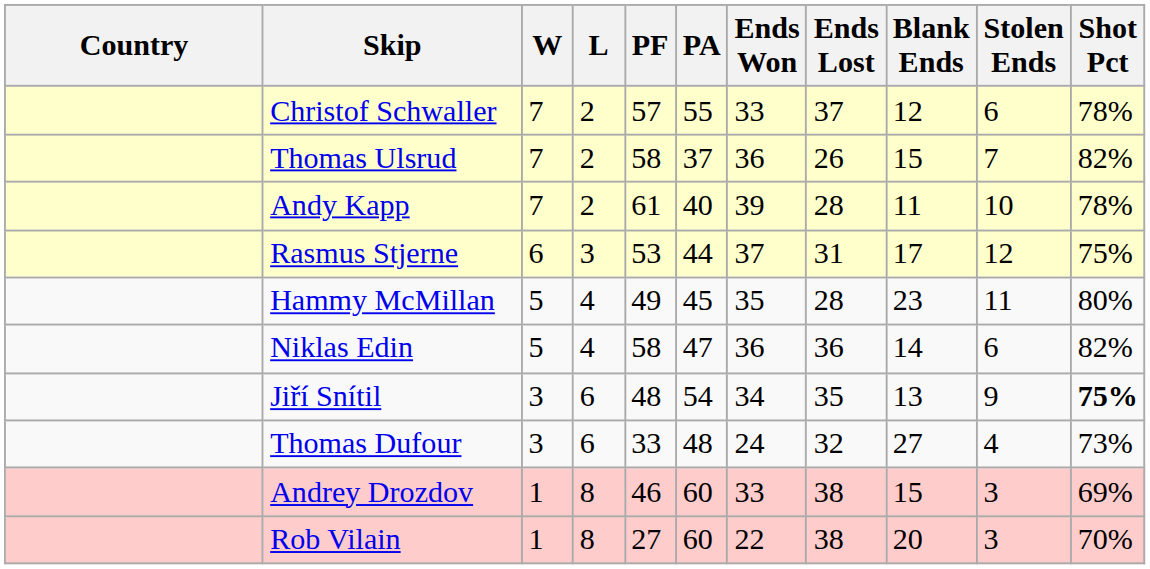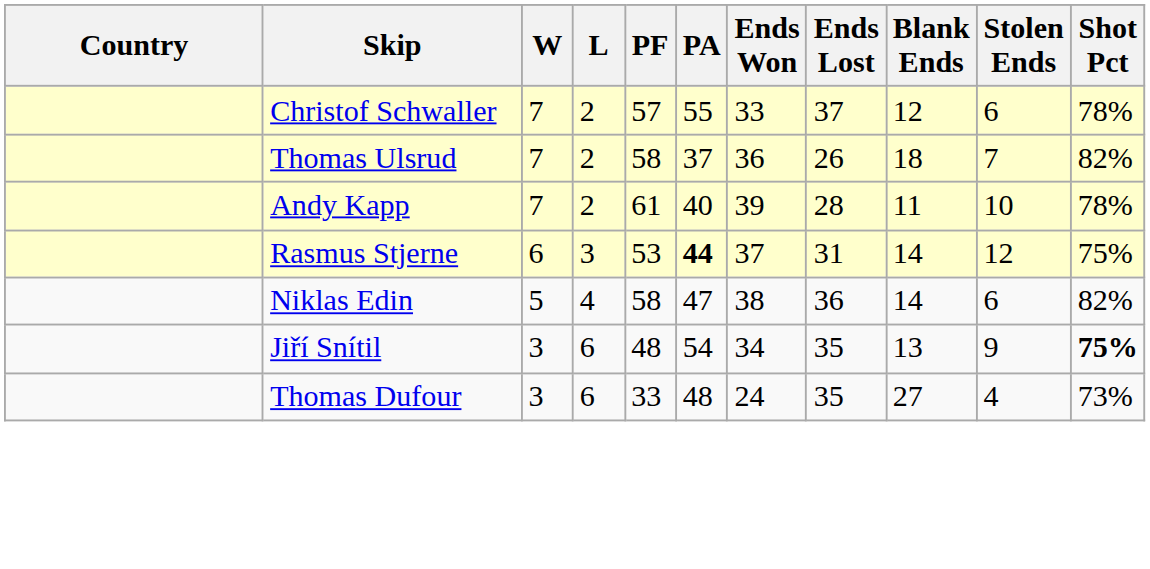Thomas Ulsrud | Blank Ends: 15 -> 18
Rasmus Stjerne | PA: normal -> bold
Rasmus Stjerne | Blank Ends: 17 -> 14
- row: Hammy McMillan | 5 | 4 | 49 | 45 | 35 | 28 | 23 | 11 | 80%
Niklas Edin | Ends Won: 36 -> 38
Thomas Dufour | Ends Lost: 32 -> 35
- row: Andrey Drozdov | 1 | 8 | 46 | 60 | 33 | 38 | 15 | 3 | 69%
- row: Rob Vilain | 1 | 8 | 27 | 60 | 22 | 38 | 20 | 3 | 70%
